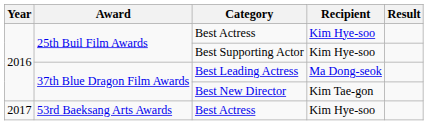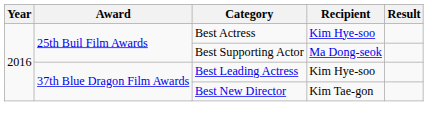Best Supporting Actor | Recipient: Kim Hye-soo -> Ma Dong-seok
Best Leading Actress | Recipient: Ma Dong-seok -> Kim Hye-soo
- row: 2017 | 53rd Baeksang Arts Awards | Best Actress | Kim Hye-soo
